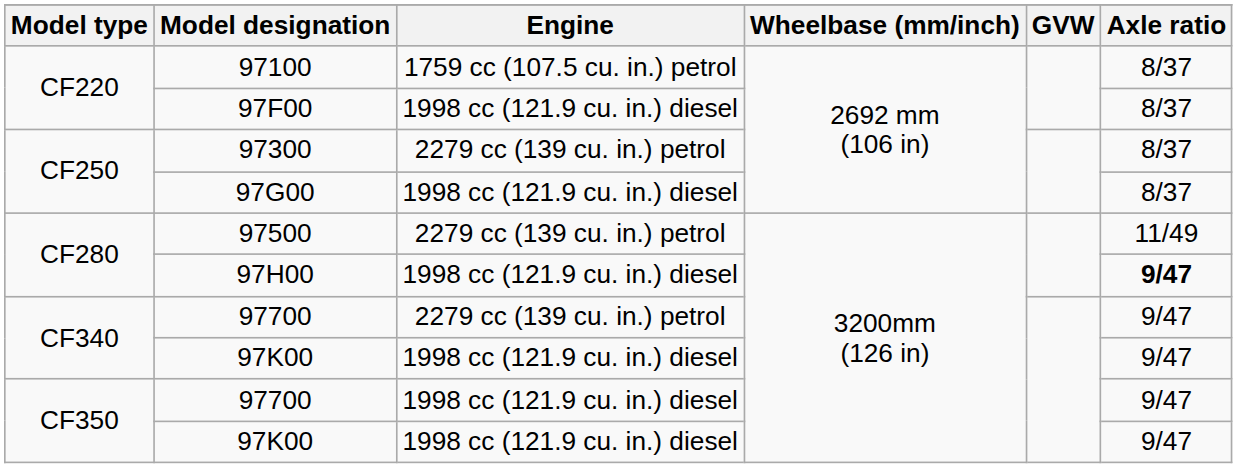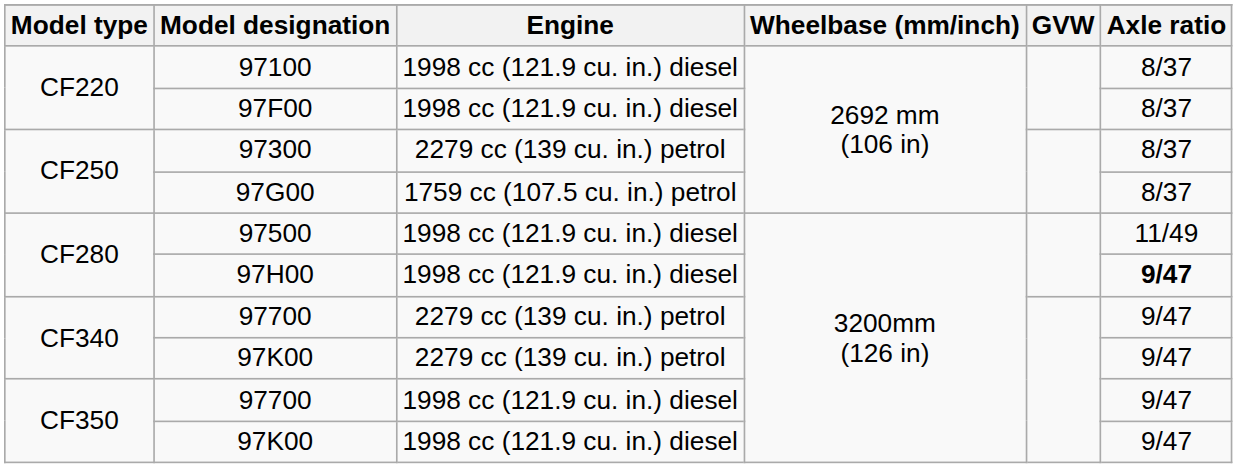97100 | Engine: 1759 cc (107.5 cu. in.) petrol -> 1998 cc (121.9 cu. in.) diesel
97G00 | Engine: 1998 cc (121.9 cu. in.) diesel -> 1759 cc (107.5 cu. in.) petrol
97500 | Engine: 2279 cc (139 cu. in.) petrol -> 1998 cc (121.9 cu. in.) diesel
CF340 / 97K00 | Engine: 1998 cc (121.9 cu. in.) diesel -> 2279 cc (139 cu. in.) petrol
